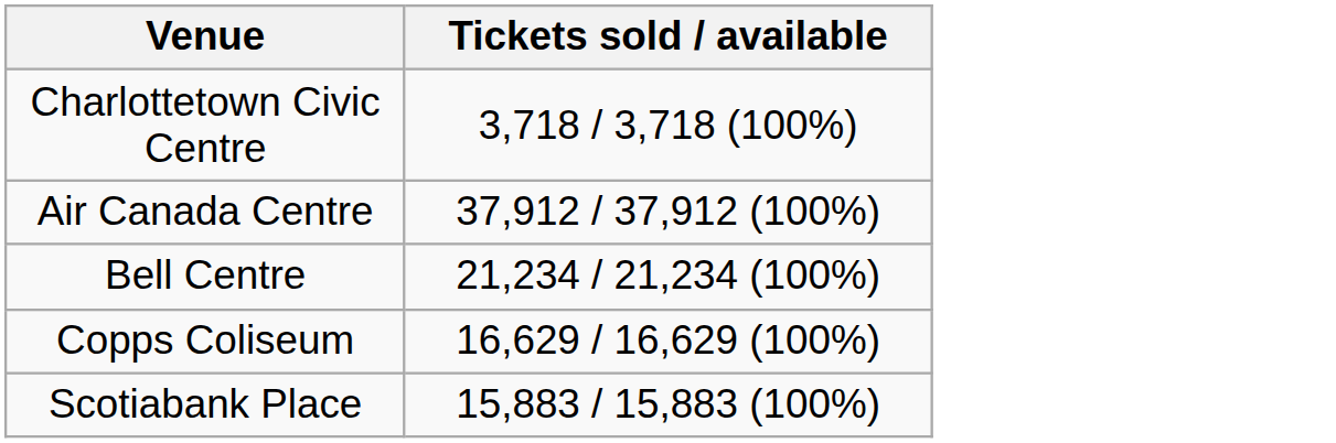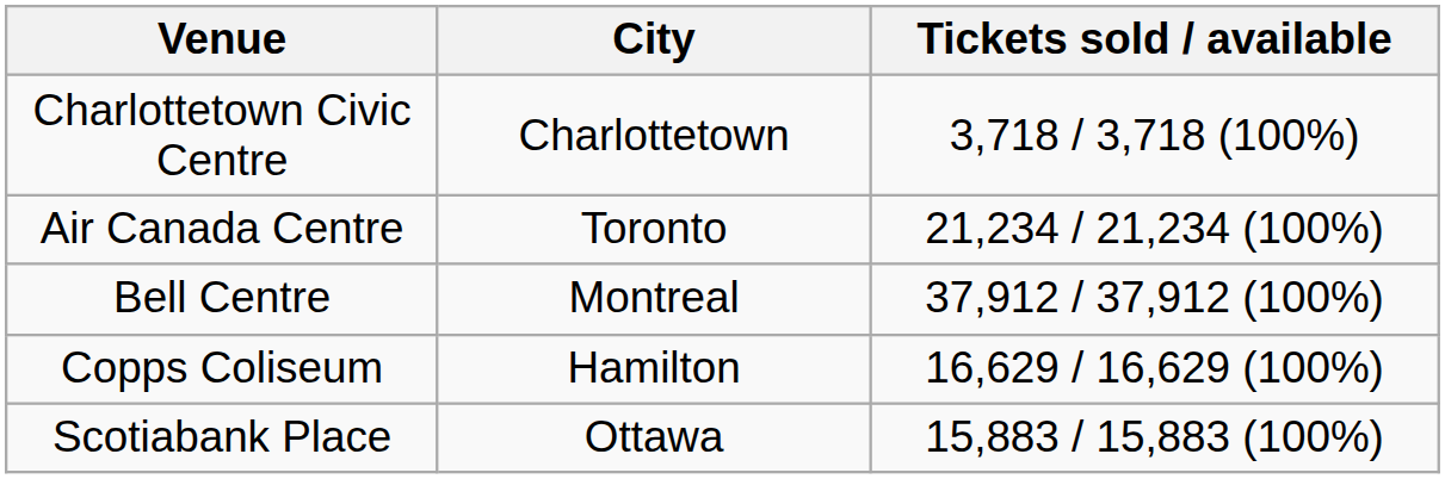+ column: City | Charlottetown | Toronto | Montreal | Hamilton | Ottawa
Air Canada Centre | Tickets sold / available: 37,912 / 37,912 (100%) -> 21,234 / 21,234 (100%)
Bell Centre | Tickets sold / available: 21,234 / 21,234 (100%) -> 37,912 / 37,912 (100%)
